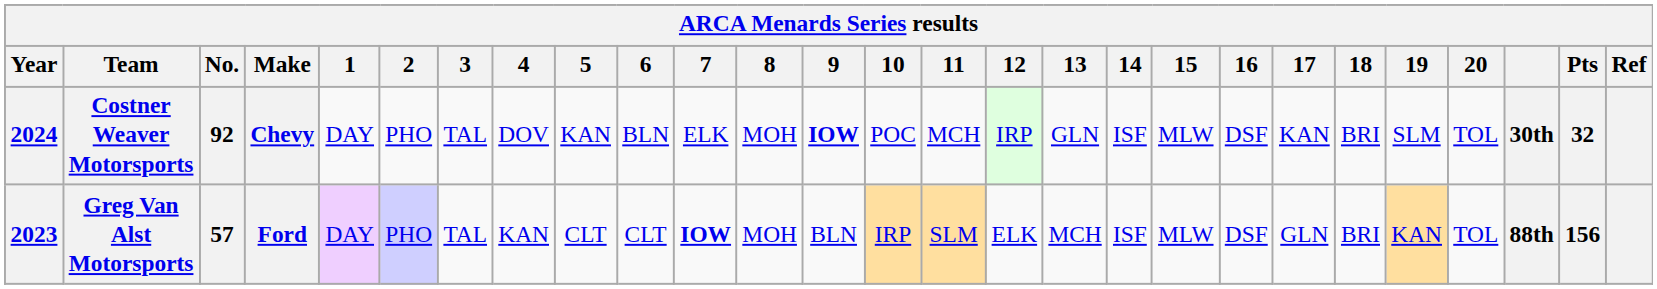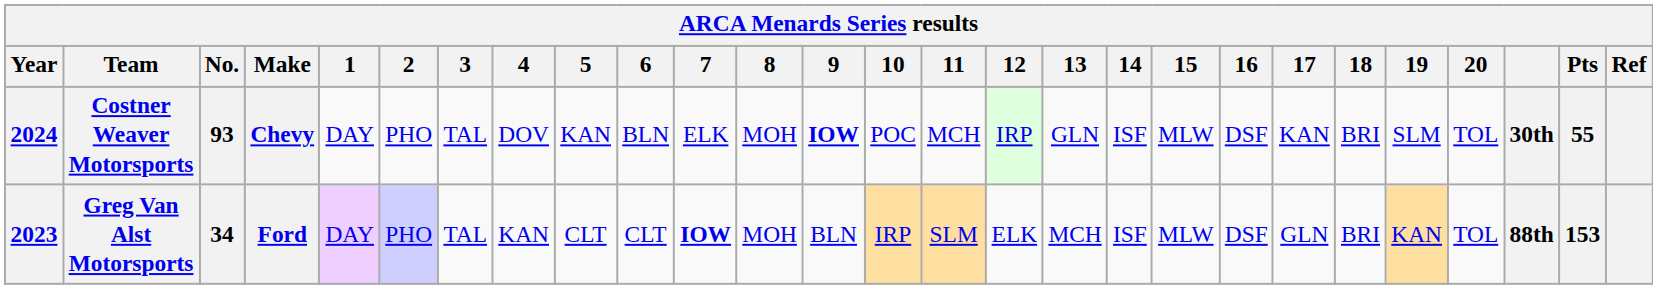Costner Weaver Motorsports | No.: 92 -> 93
Costner Weaver Motorsports | Pts: 32 -> 55
Greg Van Alst Motorsports | No.: 57 -> 34
Greg Van Alst Motorsports | Pts: 156 -> 153
